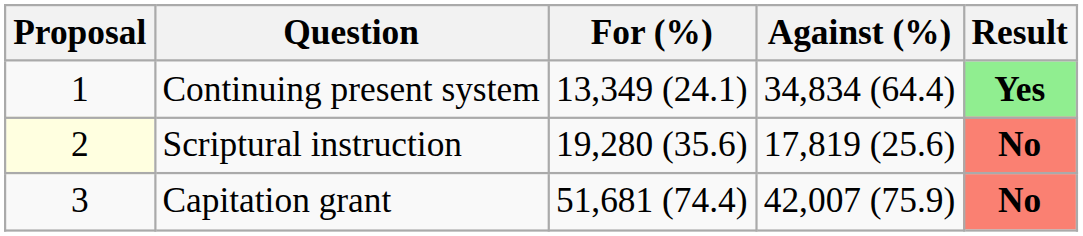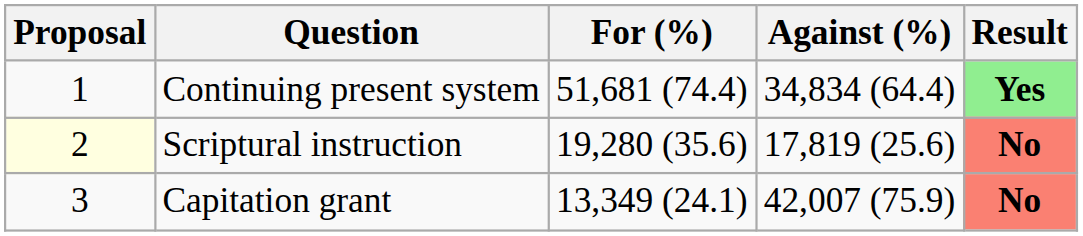Continuing present system | For (%): 13,349 (24.1) -> 51,681 (74.4)
Capitation grant | For (%): 51,681 (74.4) -> 13,349 (24.1)
